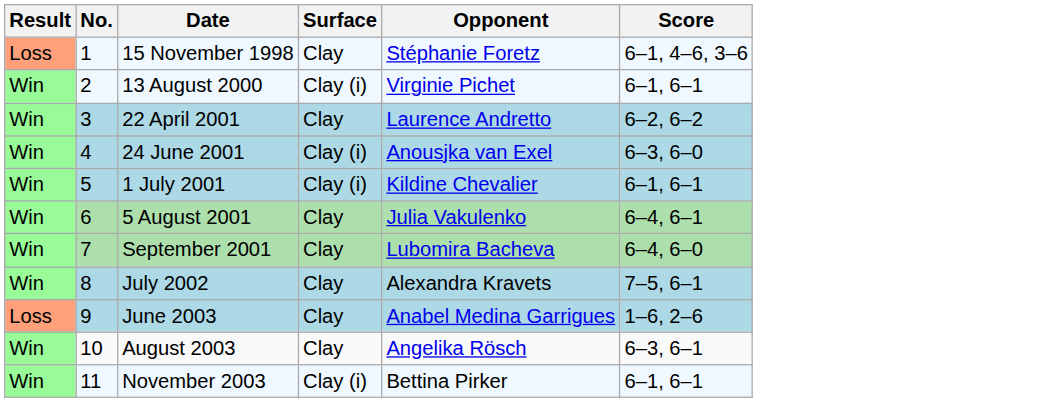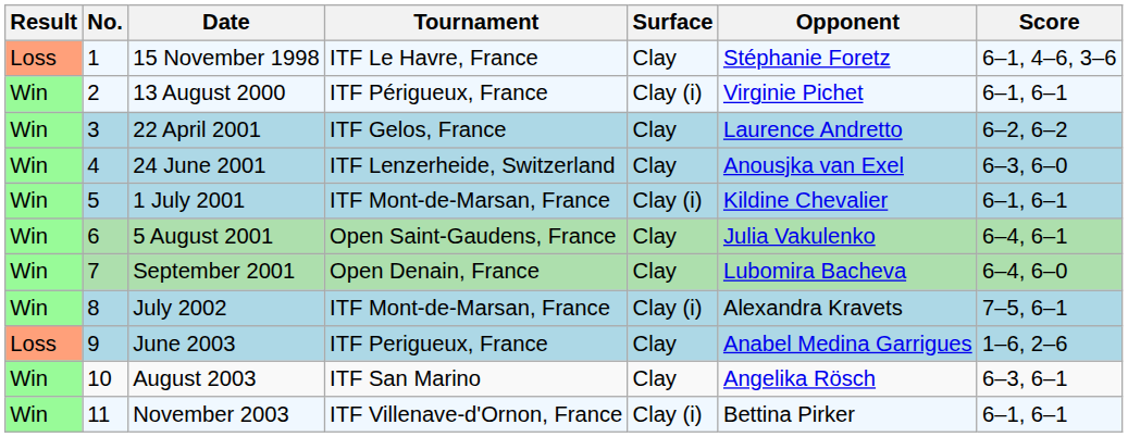+ column: Tournament | ITF Le Havre, France | ITF Périgueux, France | ITF Gelos, France | ITF Lenzerheide, Switzerland | ITF Mont-de-Marsan, France | Open Saint-Gaudens, France | Open Denain, France | ITF Mont-de-Marsan, France | ITF Perigueux, France | ITF San Marino | ITF Villenave-d'Ornon, France
24 June 2001 | Surface: Clay (i) -> Clay
July 2002 | Surface: Clay -> Clay (i)
